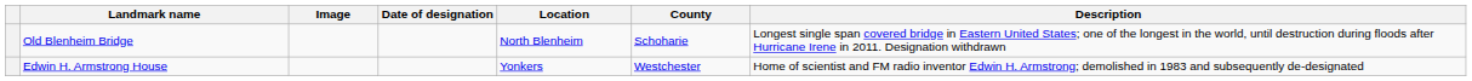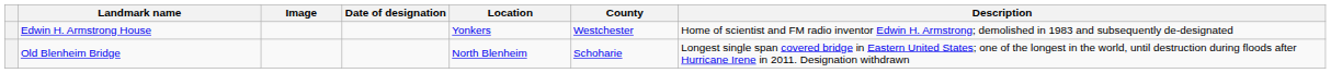rows swapped: Edwin H. Armstrong House <-> Old Blenheim Bridge
